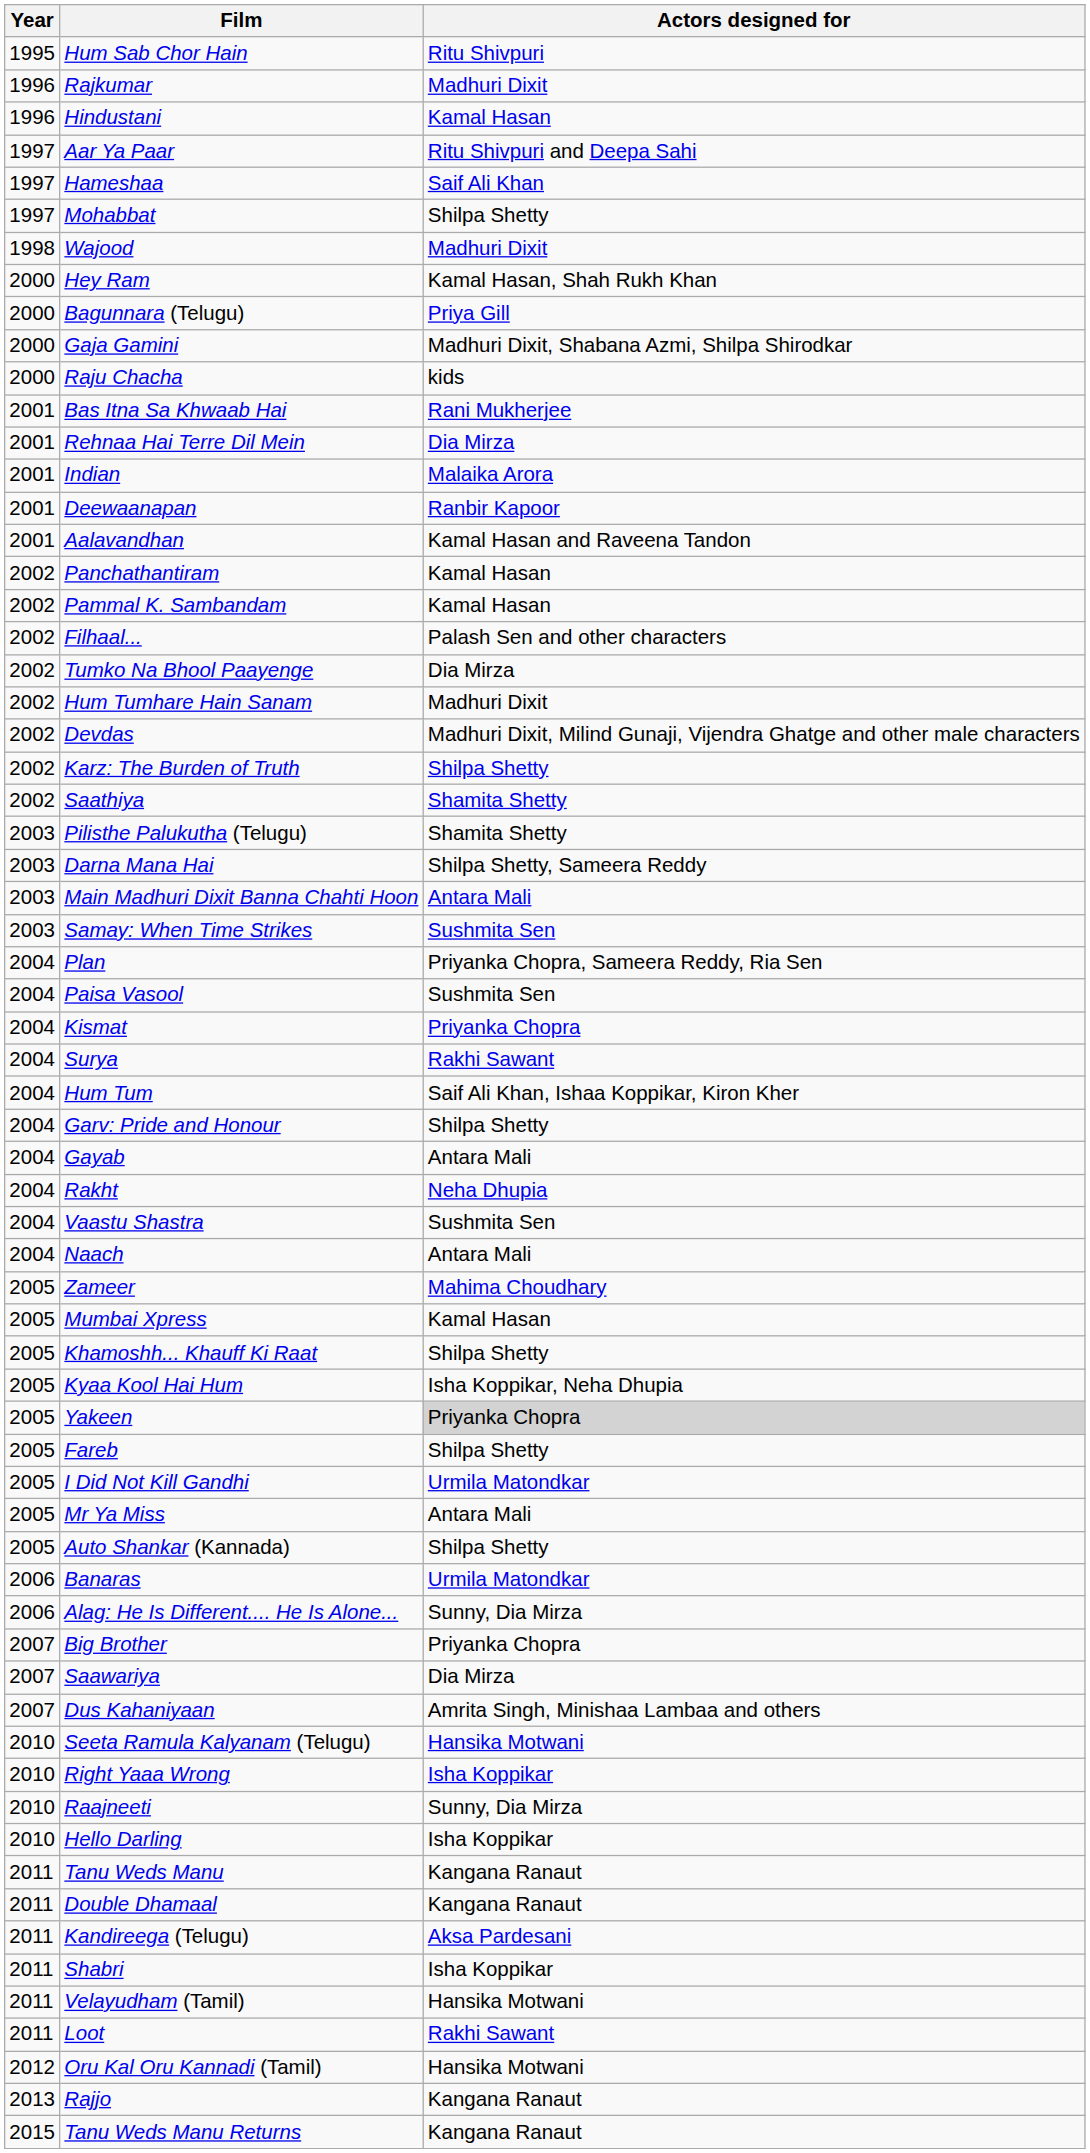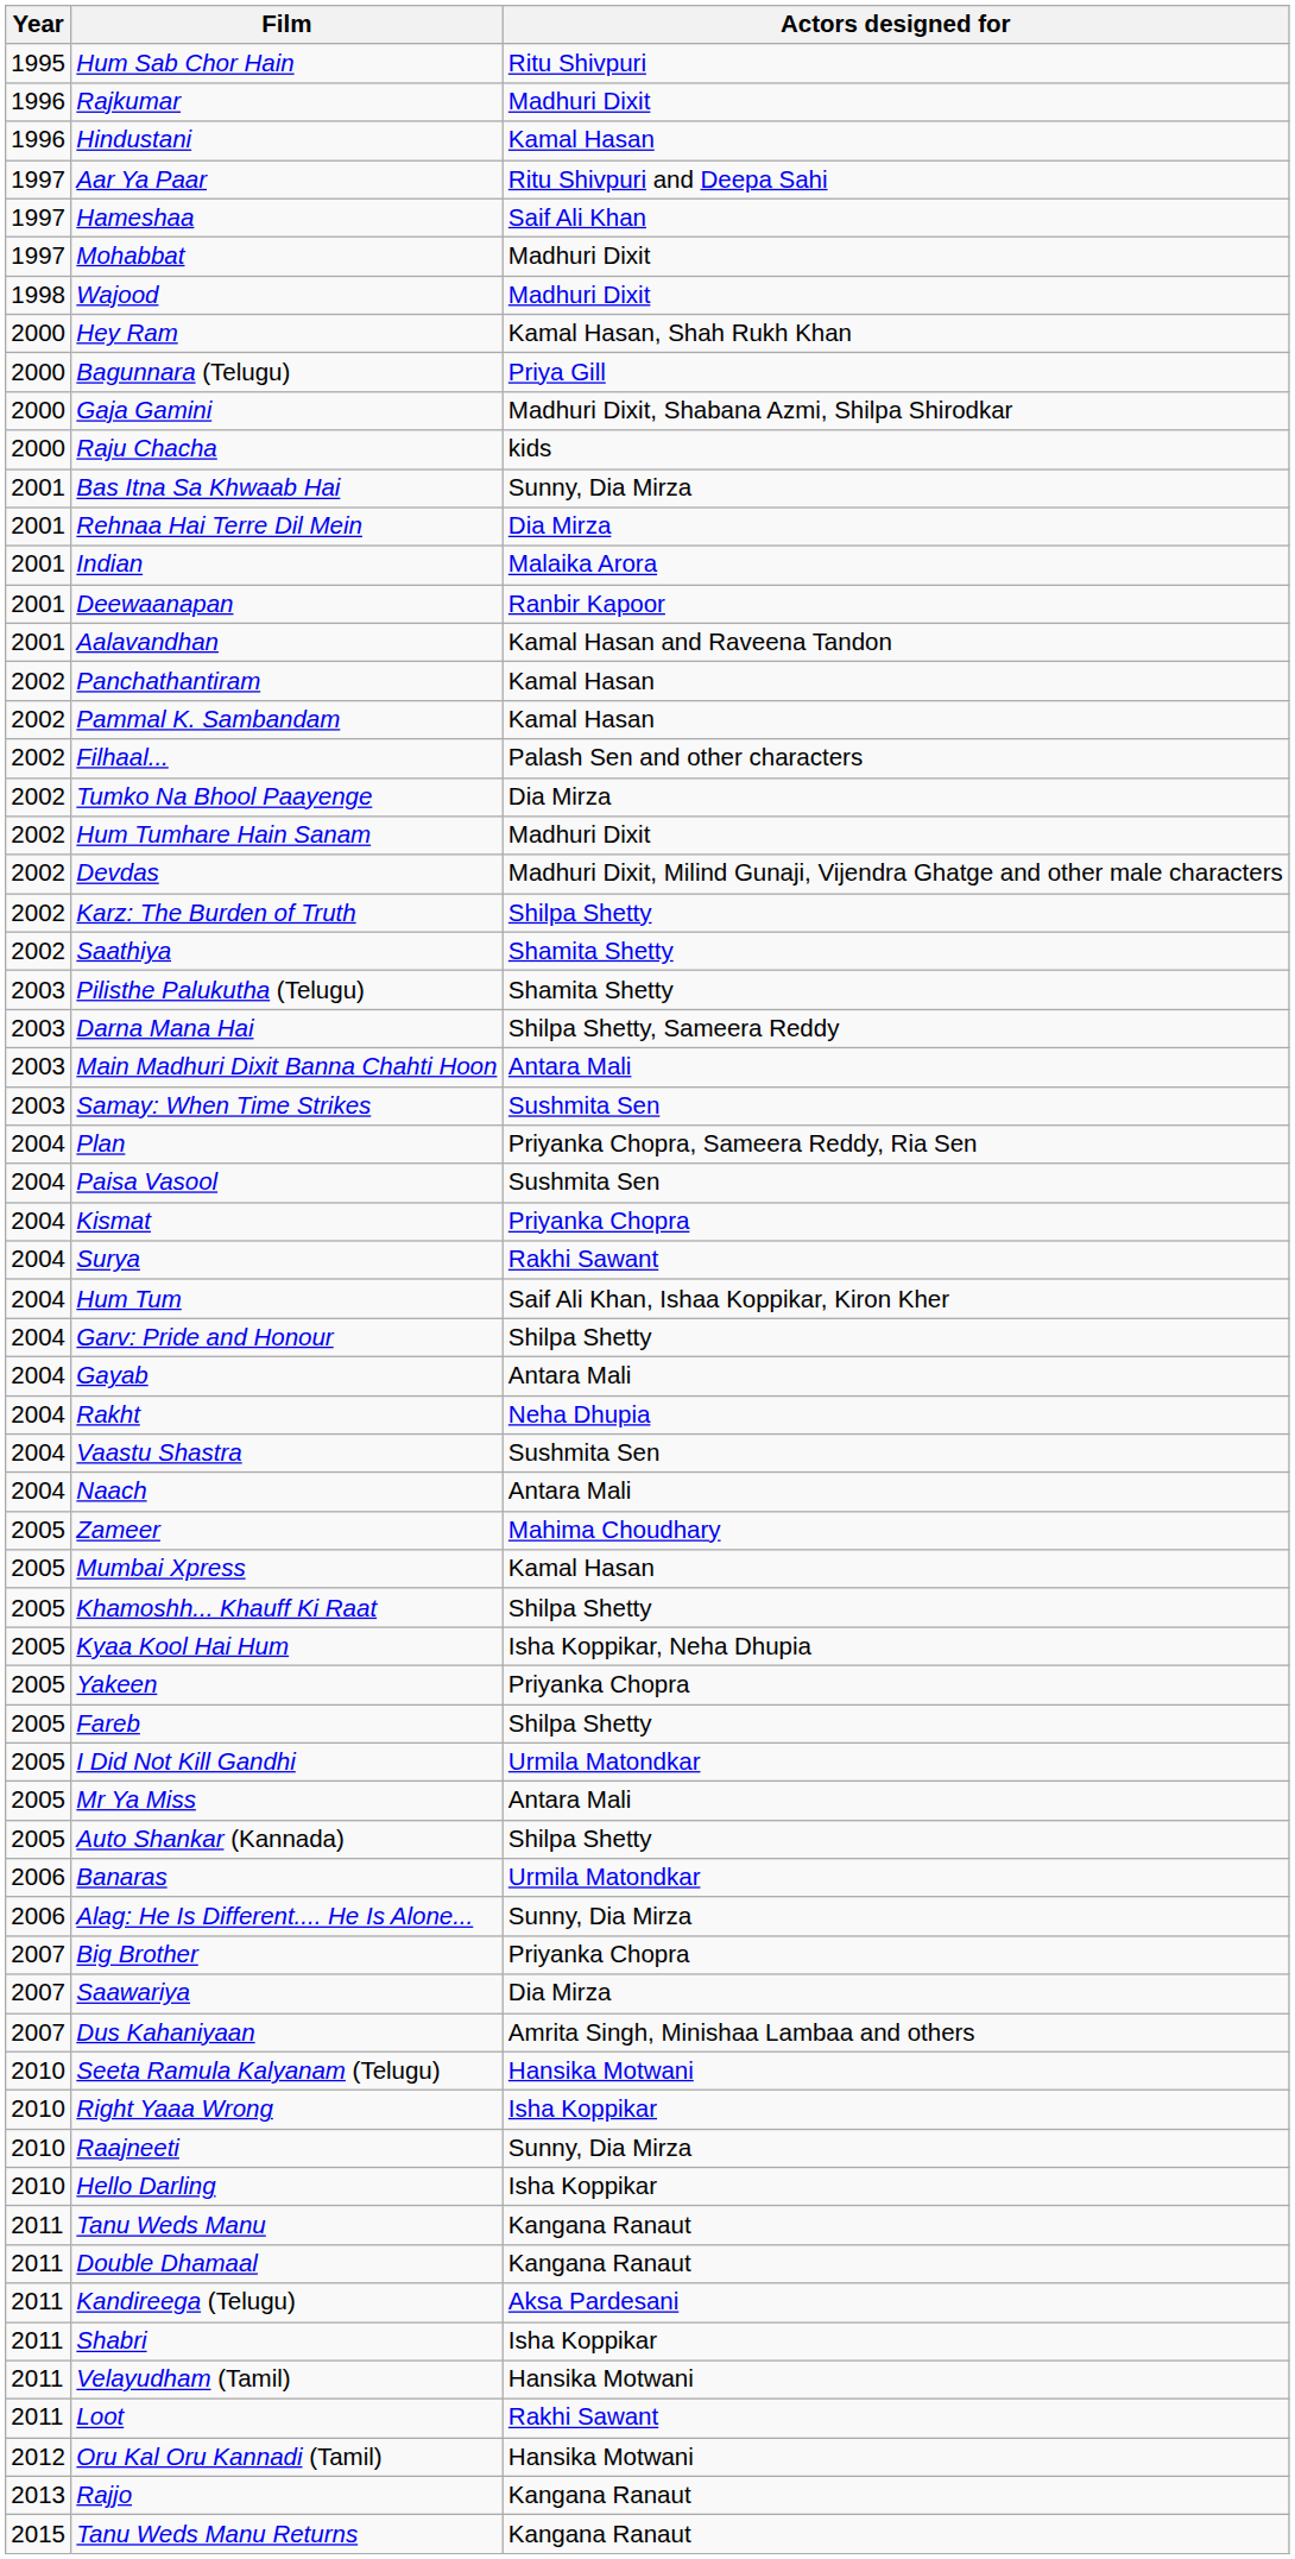Mohabbat | Actors designed for: Shilpa Shetty -> Madhuri Dixit
Bas Itna Sa Khwaab Hai | Actors designed for: Rani Mukherjee -> Sunny, Dia Mirza
Yakeen | Actors designed for: lightgrey background -> no background
